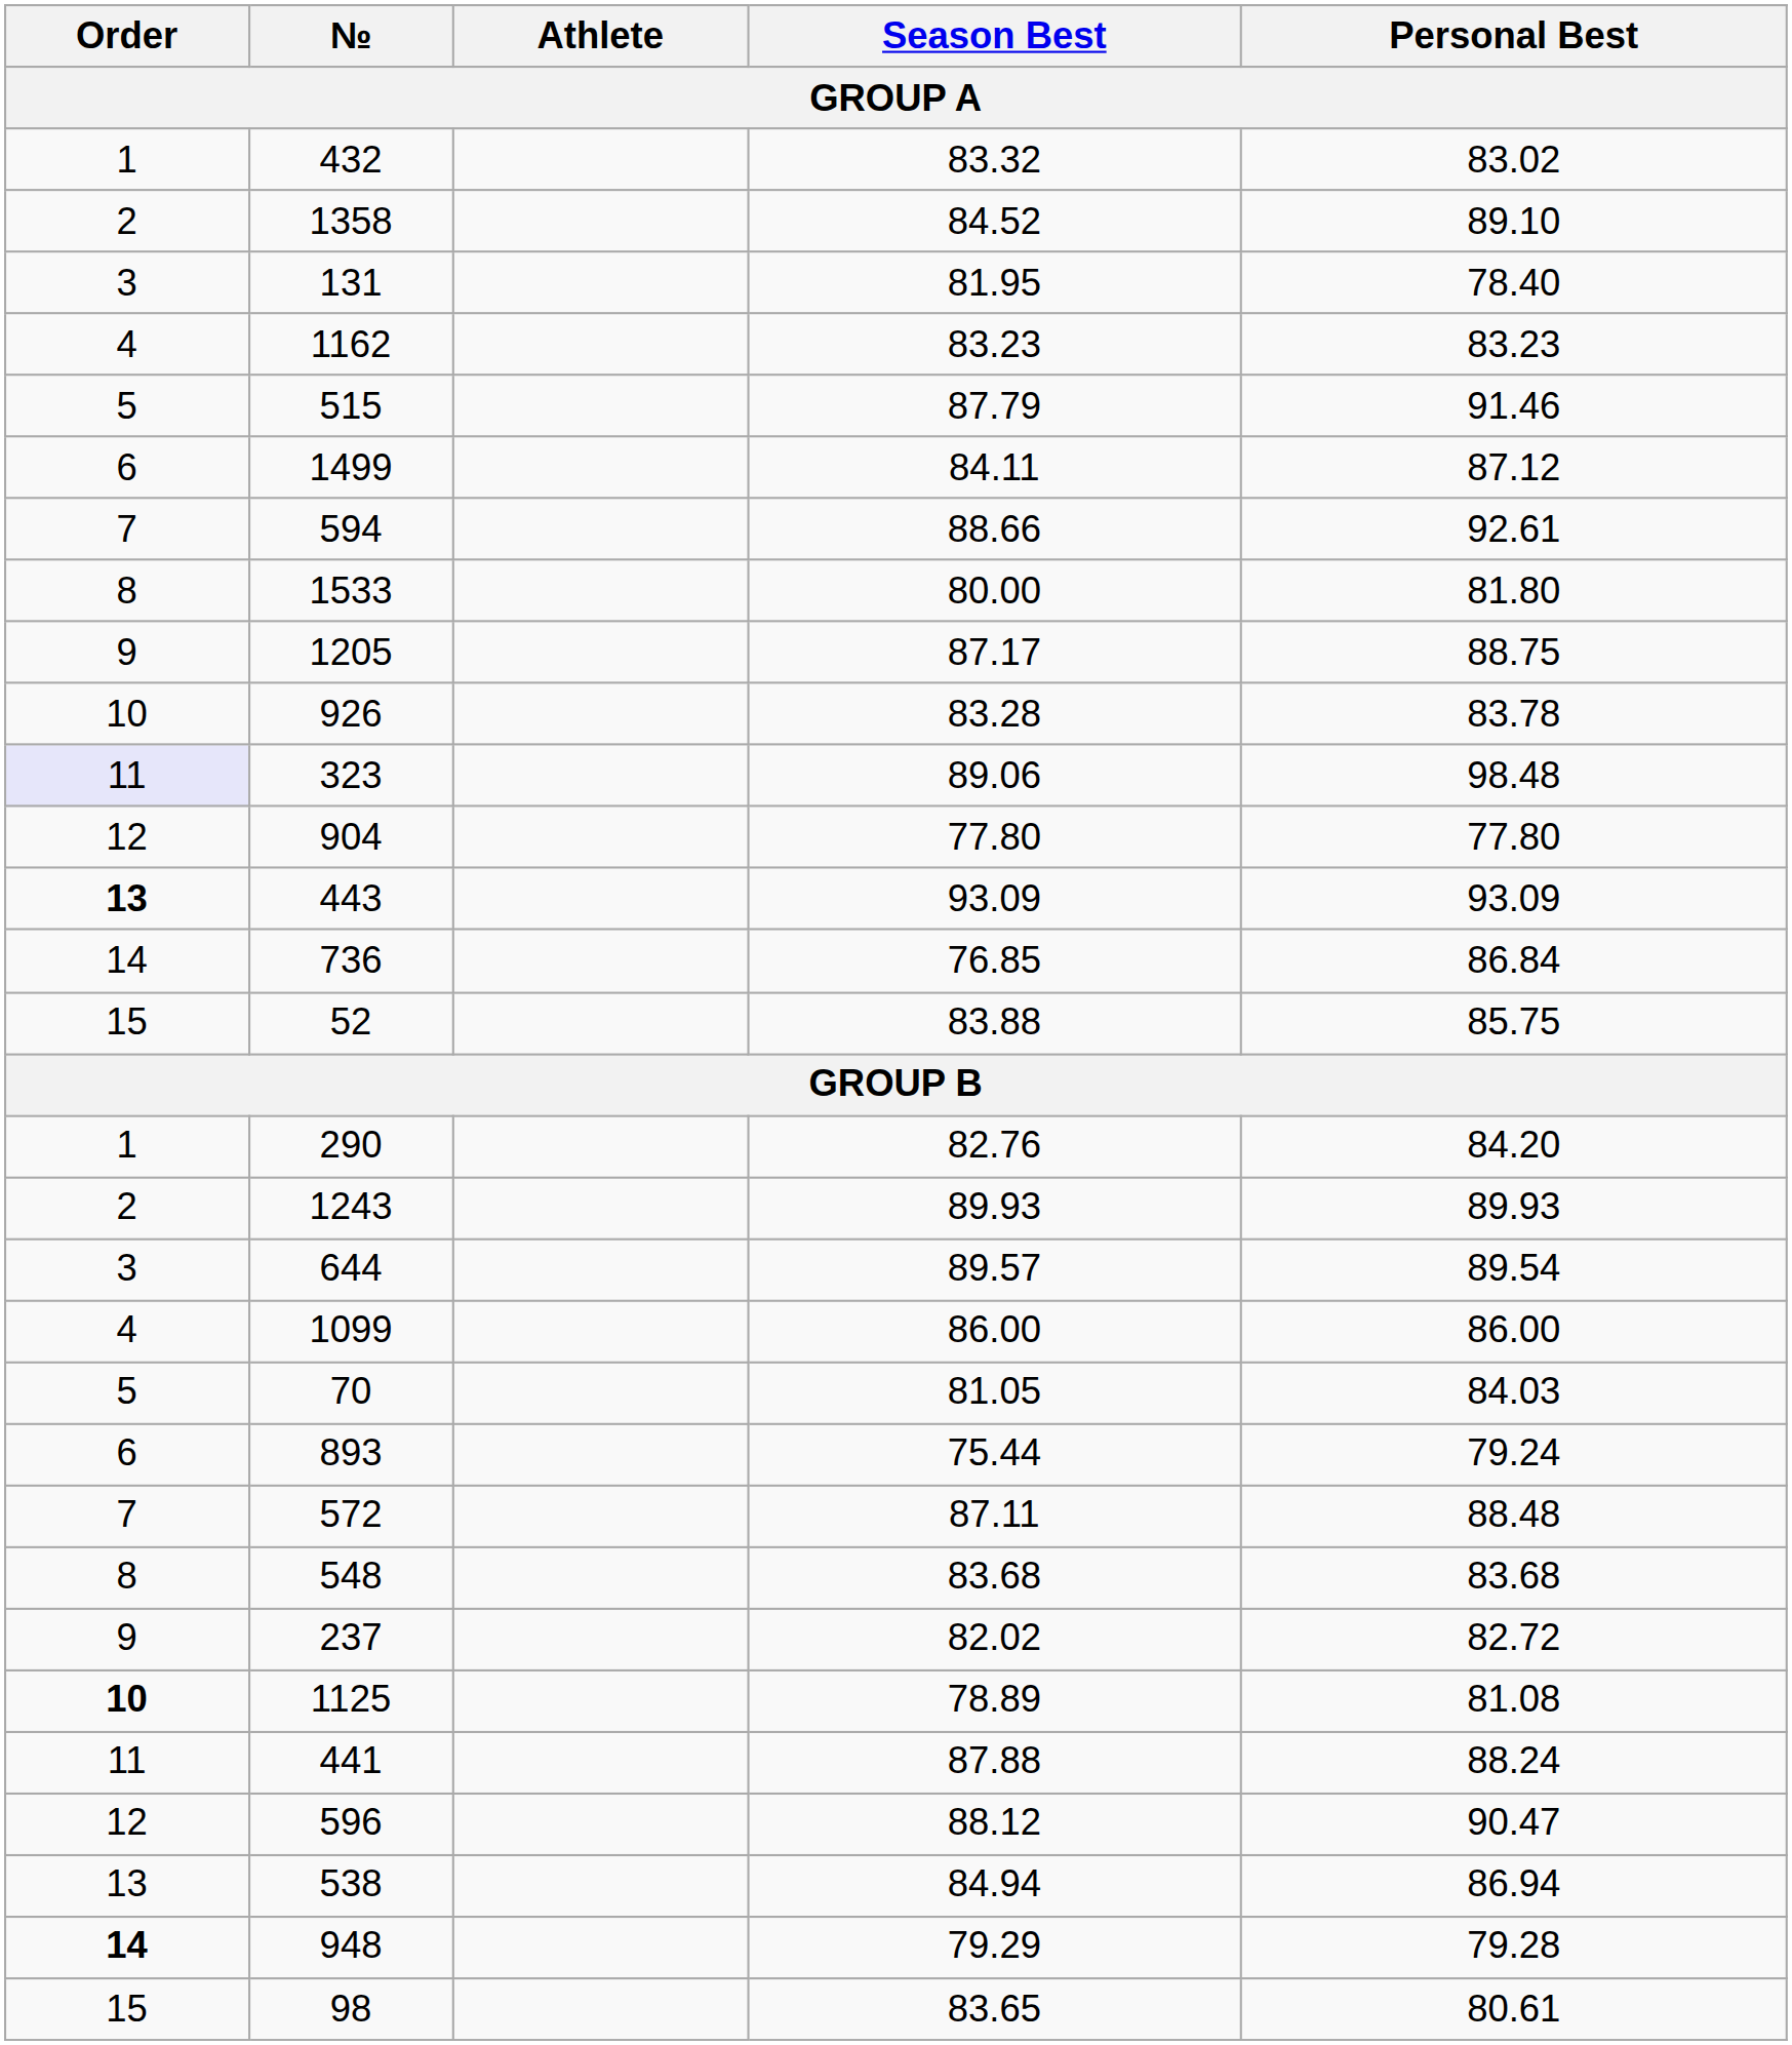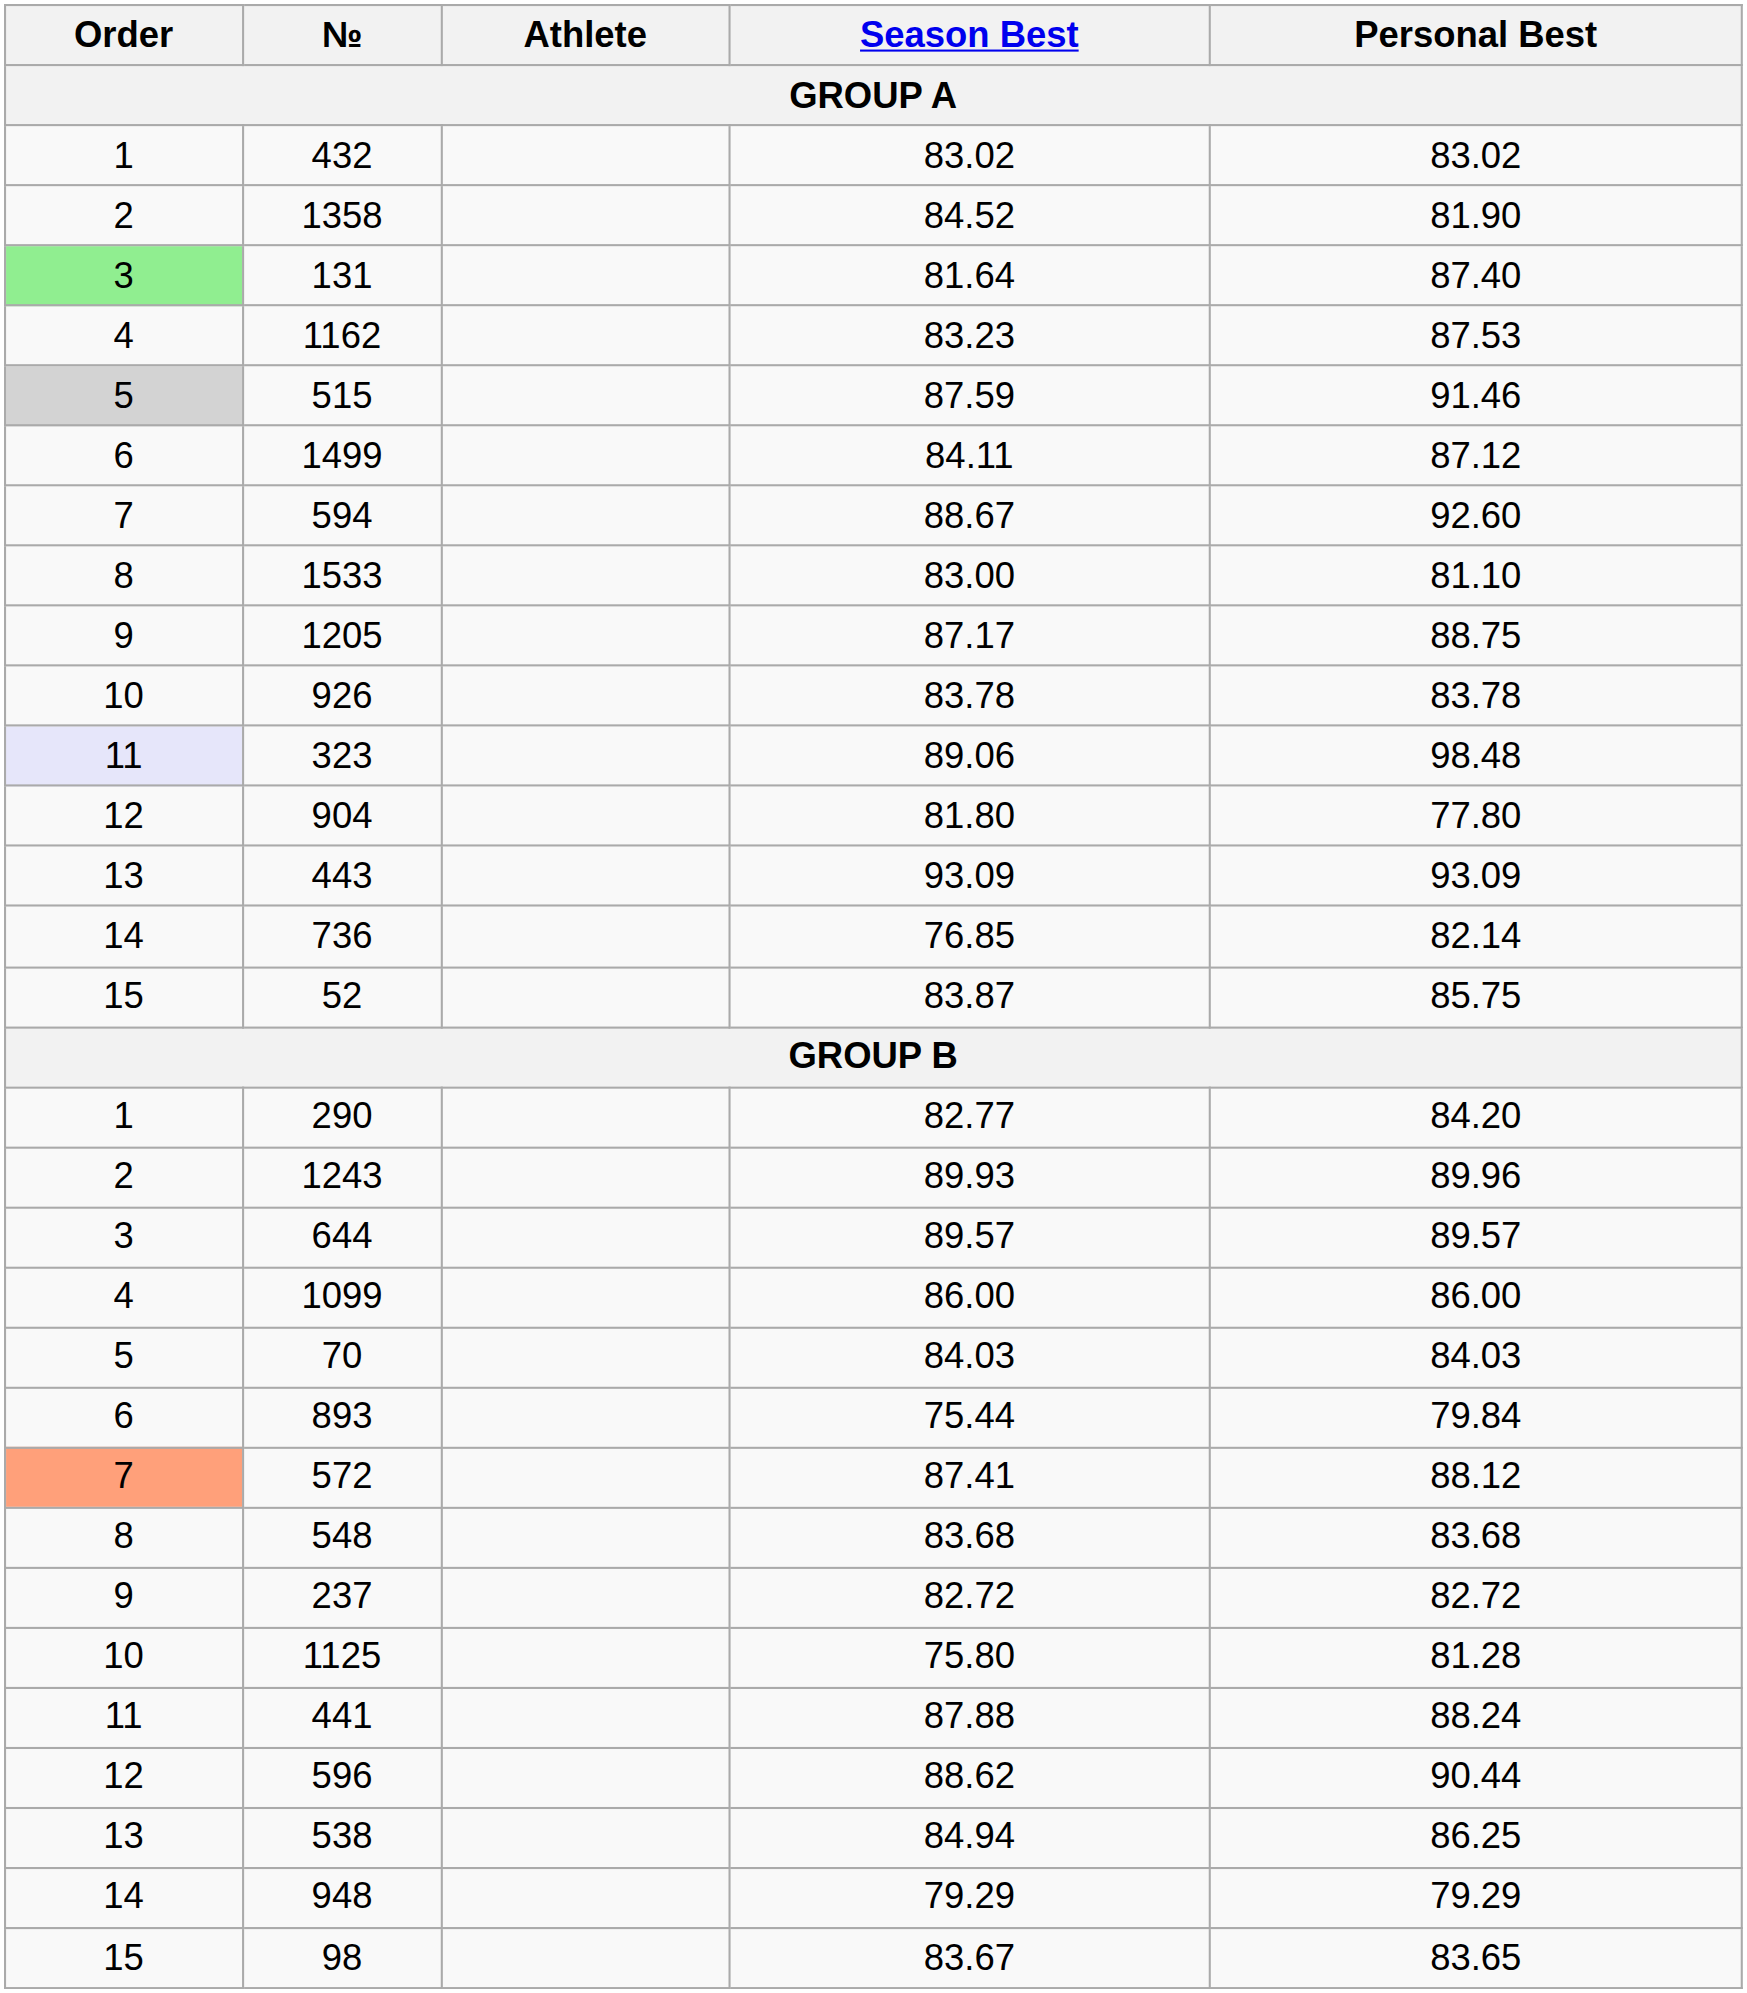432 | Season Best: 83.32 -> 83.02
1358 | Personal Best: 89.10 -> 81.90
131 | Order: no background -> lightgreen background
131 | Season Best: 81.95 -> 81.64
131 | Personal Best: 78.40 -> 87.40
1162 | Personal Best: 83.23 -> 87.53
515 | Order: no background -> lightgrey background
515 | Season Best: 87.79 -> 87.59
594 | Season Best: 88.66 -> 88.67
594 | Personal Best: 92.61 -> 92.60
1533 | Season Best: 80.00 -> 83.00
1533 | Personal Best: 81.80 -> 81.10
926 | Season Best: 83.28 -> 83.78
904 | Season Best: 77.80 -> 81.80
443 | Order: bold -> normal
736 | Personal Best: 86.84 -> 82.14
52 | Season Best: 83.88 -> 83.87
290 | Season Best: 82.76 -> 82.77
1243 | Personal Best: 89.93 -> 89.96
644 | Personal Best: 89.54 -> 89.57
70 | Season Best: 81.05 -> 84.03
893 | Personal Best: 79.24 -> 79.84
572 | Order: no background -> lightsalmon background
572 | Season Best: 87.11 -> 87.41
572 | Personal Best: 88.48 -> 88.12
237 | Season Best: 82.02 -> 82.72
1125 | Order: bold -> normal
1125 | Season Best: 78.89 -> 75.80
1125 | Personal Best: 81.08 -> 81.28
596 | Season Best: 88.12 -> 88.62
596 | Personal Best: 90.47 -> 90.44
538 | Personal Best: 86.94 -> 86.25
948 | Order: bold -> normal
948 | Personal Best: 79.28 -> 79.29
98 | Season Best: 83.65 -> 83.67
98 | Personal Best: 80.61 -> 83.65
